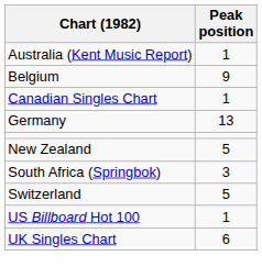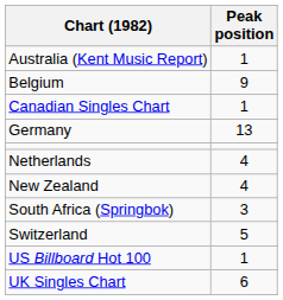+ row: Netherlands | 4
New Zealand | Peak position: 5 -> 4
